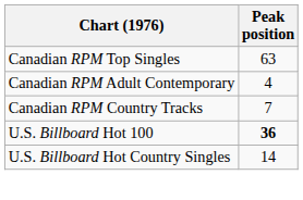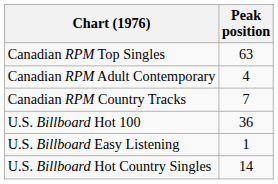U.S. Billboard Hot 100 | Peak position: bold -> normal
+ row: U.S. Billboard Easy Listening | 1
